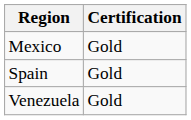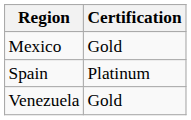Spain | Certification: Gold -> Platinum
